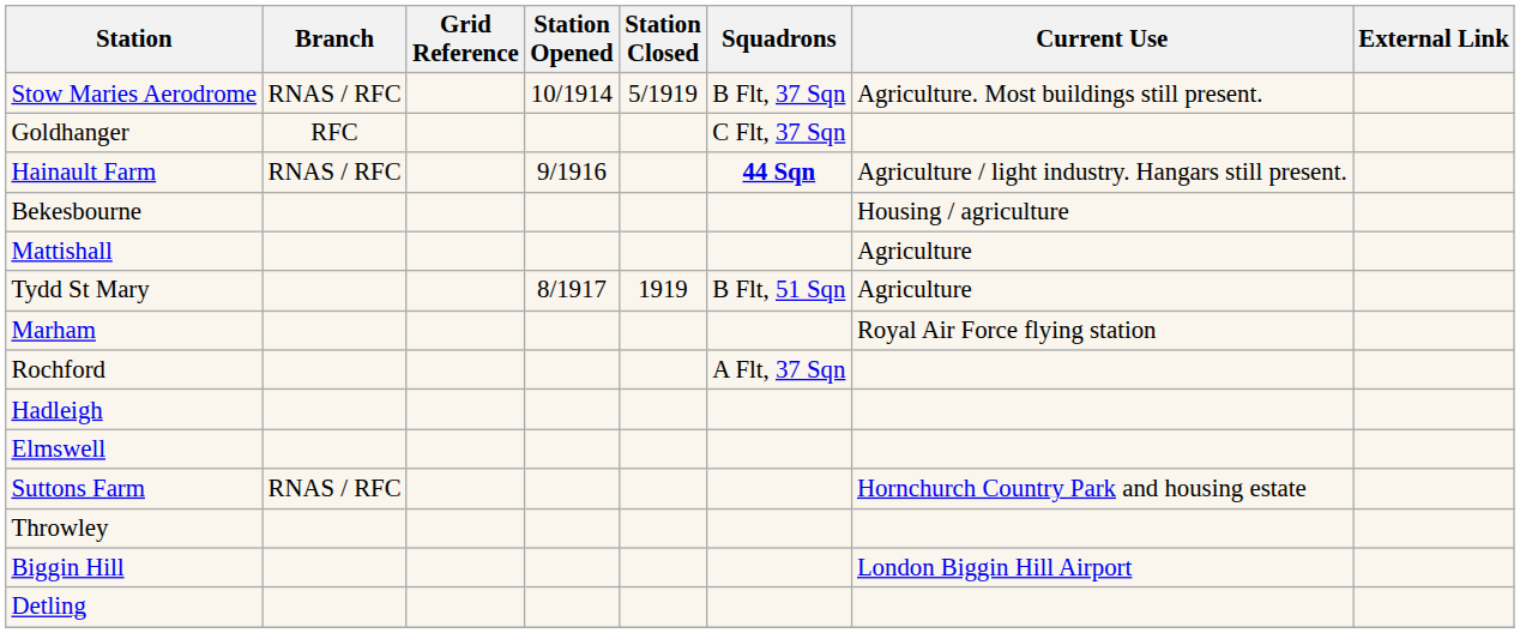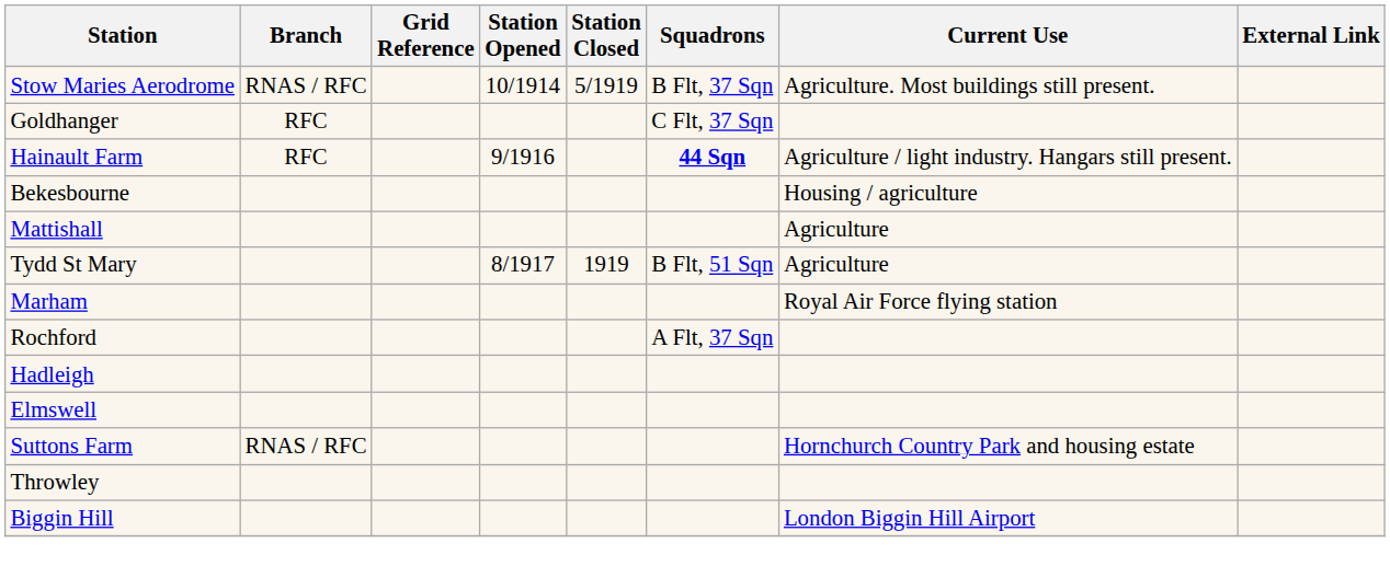Hainault Farm | Branch: RNAS / RFC -> RFC
- row: Detling
